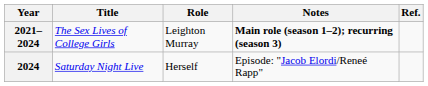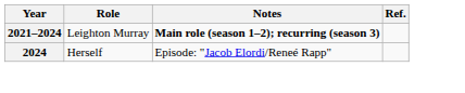- column: Title | The Sex Lives of College Girls | Saturday Night Live
